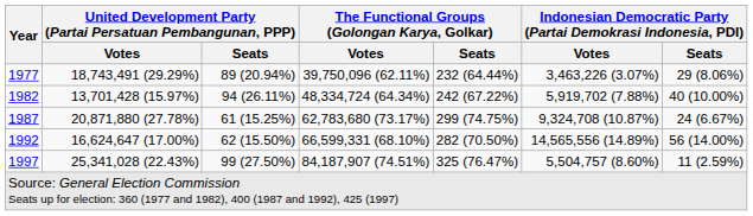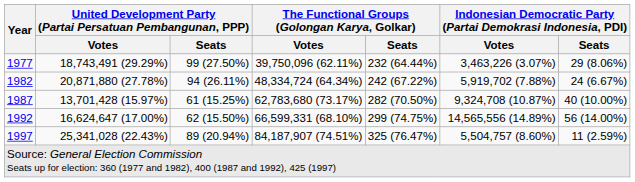1977 | column 3: 89 (20.94%) -> 99 (27.50%)
1982 | column 2: 13,701,428 (15.97%) -> 20,871,880 (27.78%)
1982 | column 7: 40 (10.00%) -> 24 (6.67%)
1987 | column 2: 20,871,880 (27.78%) -> 13,701,428 (15.97%)
1987 | The Functional Groups (Golongan Karya, Golkar) / Seats: 299 (74.75%) -> 282 (70.50%)
1987 | column 7: 24 (6.67%) -> 40 (10.00%)
1992 | The Functional Groups (Golongan Karya, Golkar) / Seats: 282 (70.50%) -> 299 (74.75%)
1997 | column 3: 99 (27.50%) -> 89 (20.94%)
